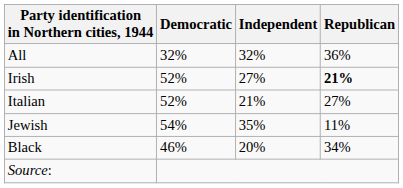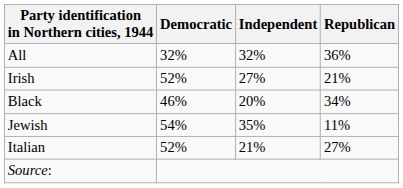Irish | Republican: bold -> normal
rows swapped: Black <-> Italian
